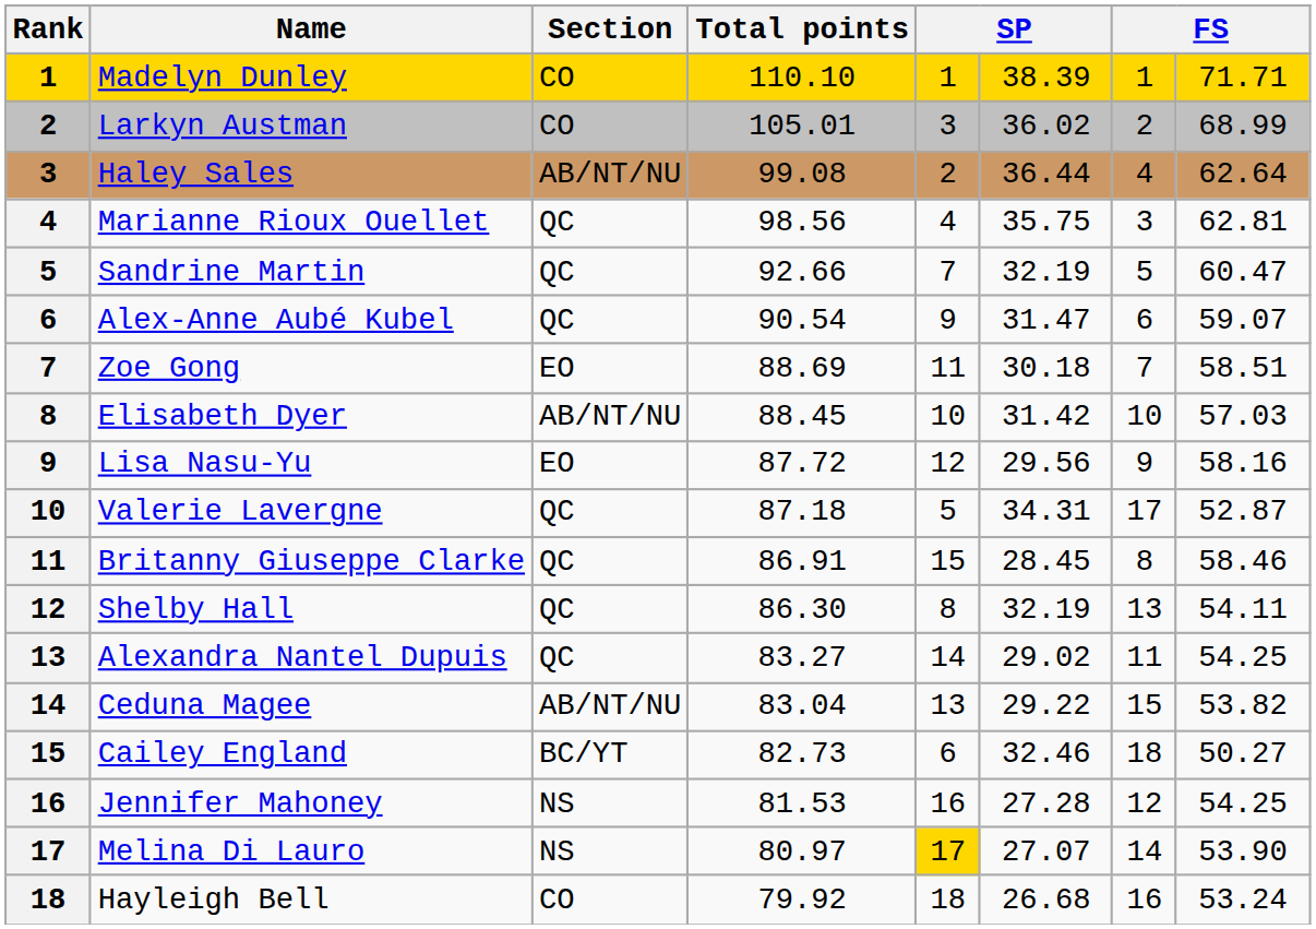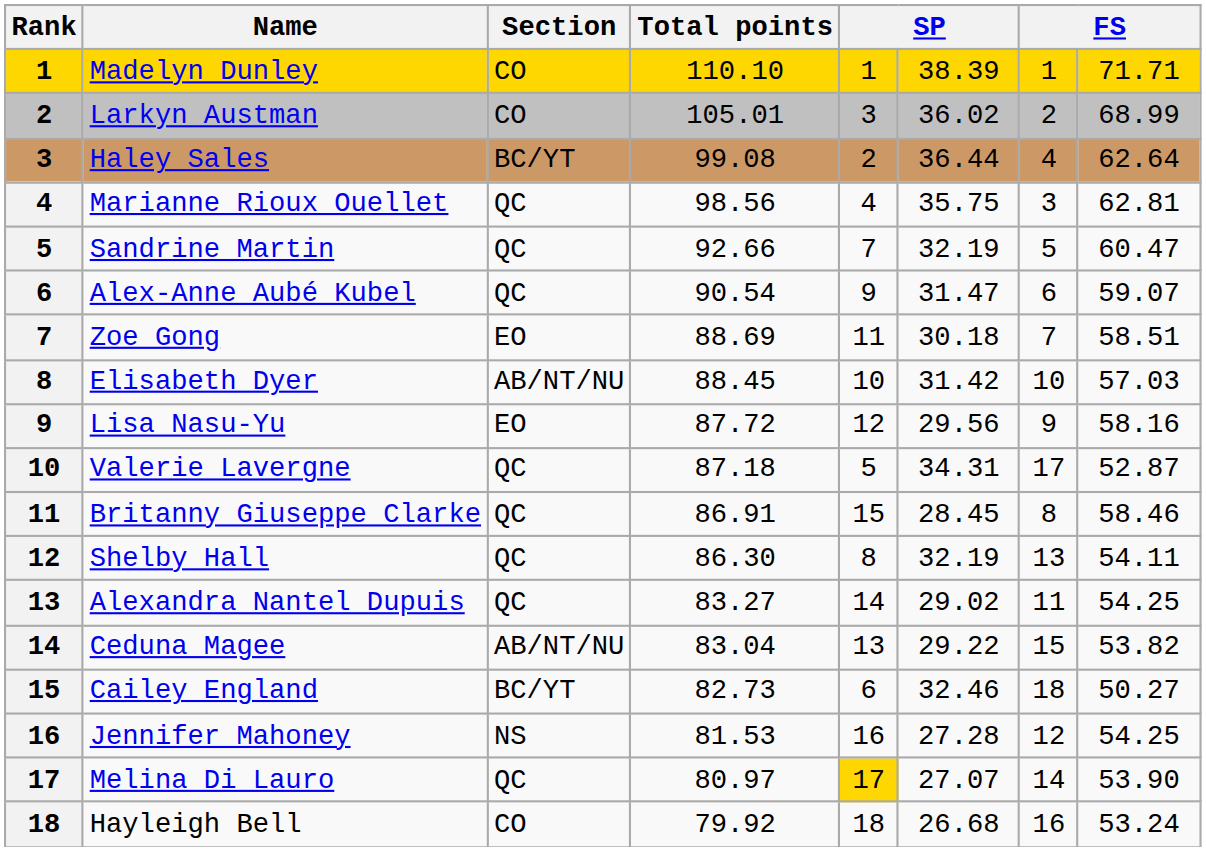Haley Sales | Section: AB/NT/NU -> BC/YT
Melina Di Lauro | Section: NS -> QC
